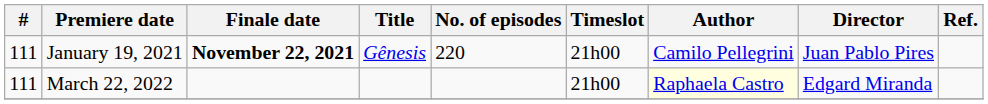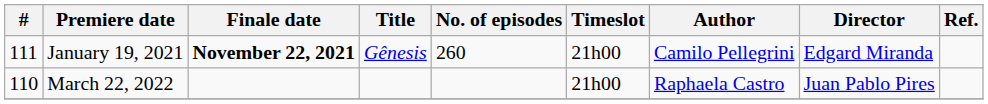January 19, 2021 | No. of episodes: 220 -> 260
January 19, 2021 | Director: Juan Pablo Pires -> Edgard Miranda
March 22, 2022 | #: 111 -> 110
March 22, 2022 | Author: lightyellow background -> no background
March 22, 2022 | Director: Edgard Miranda -> Juan Pablo Pires
